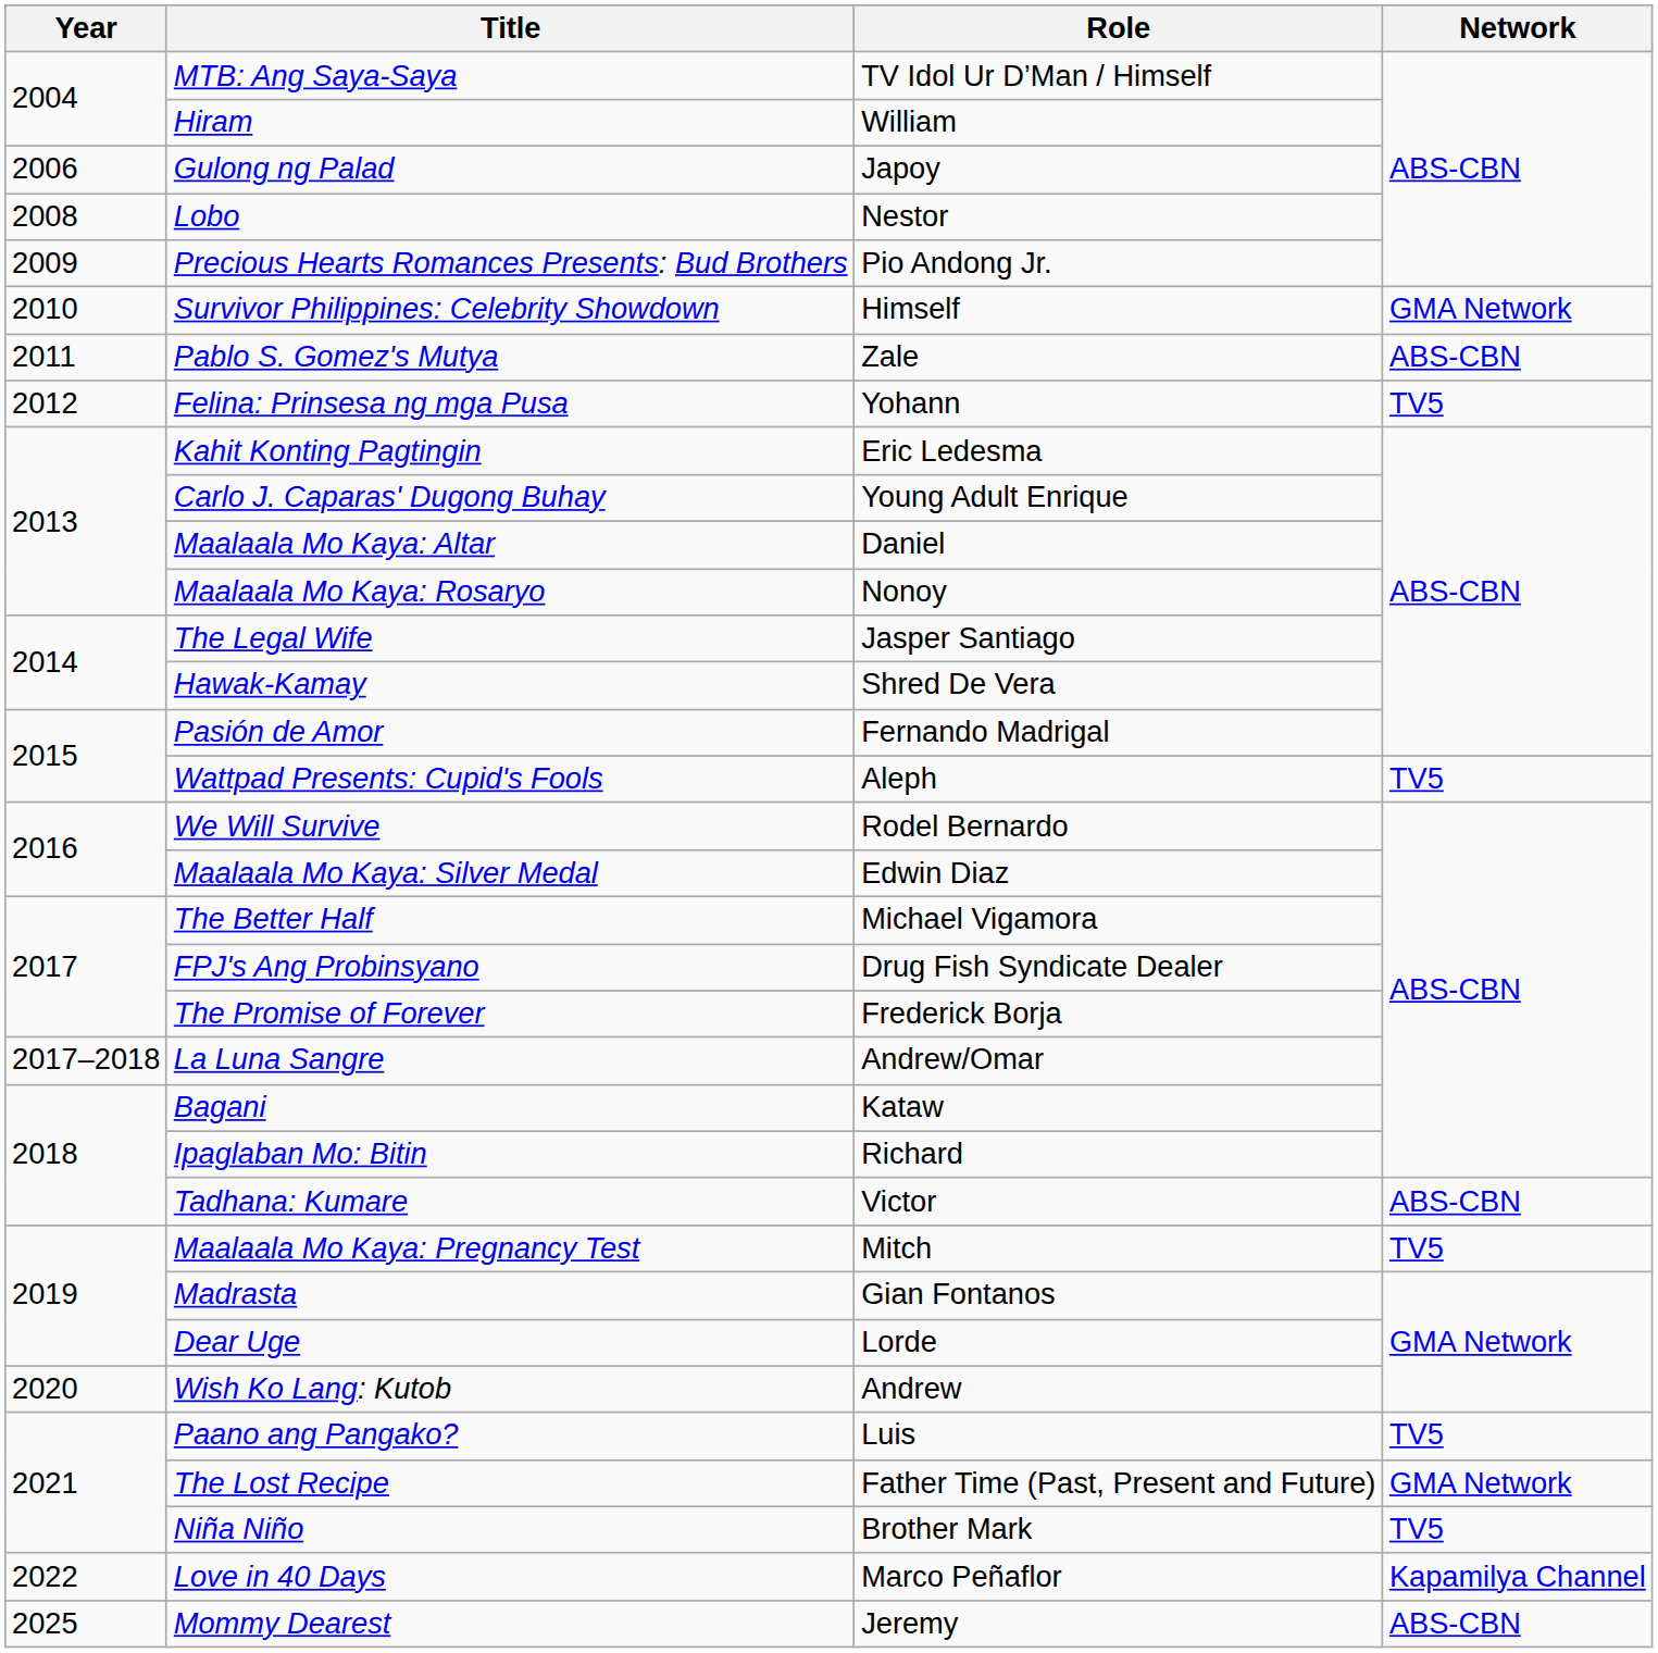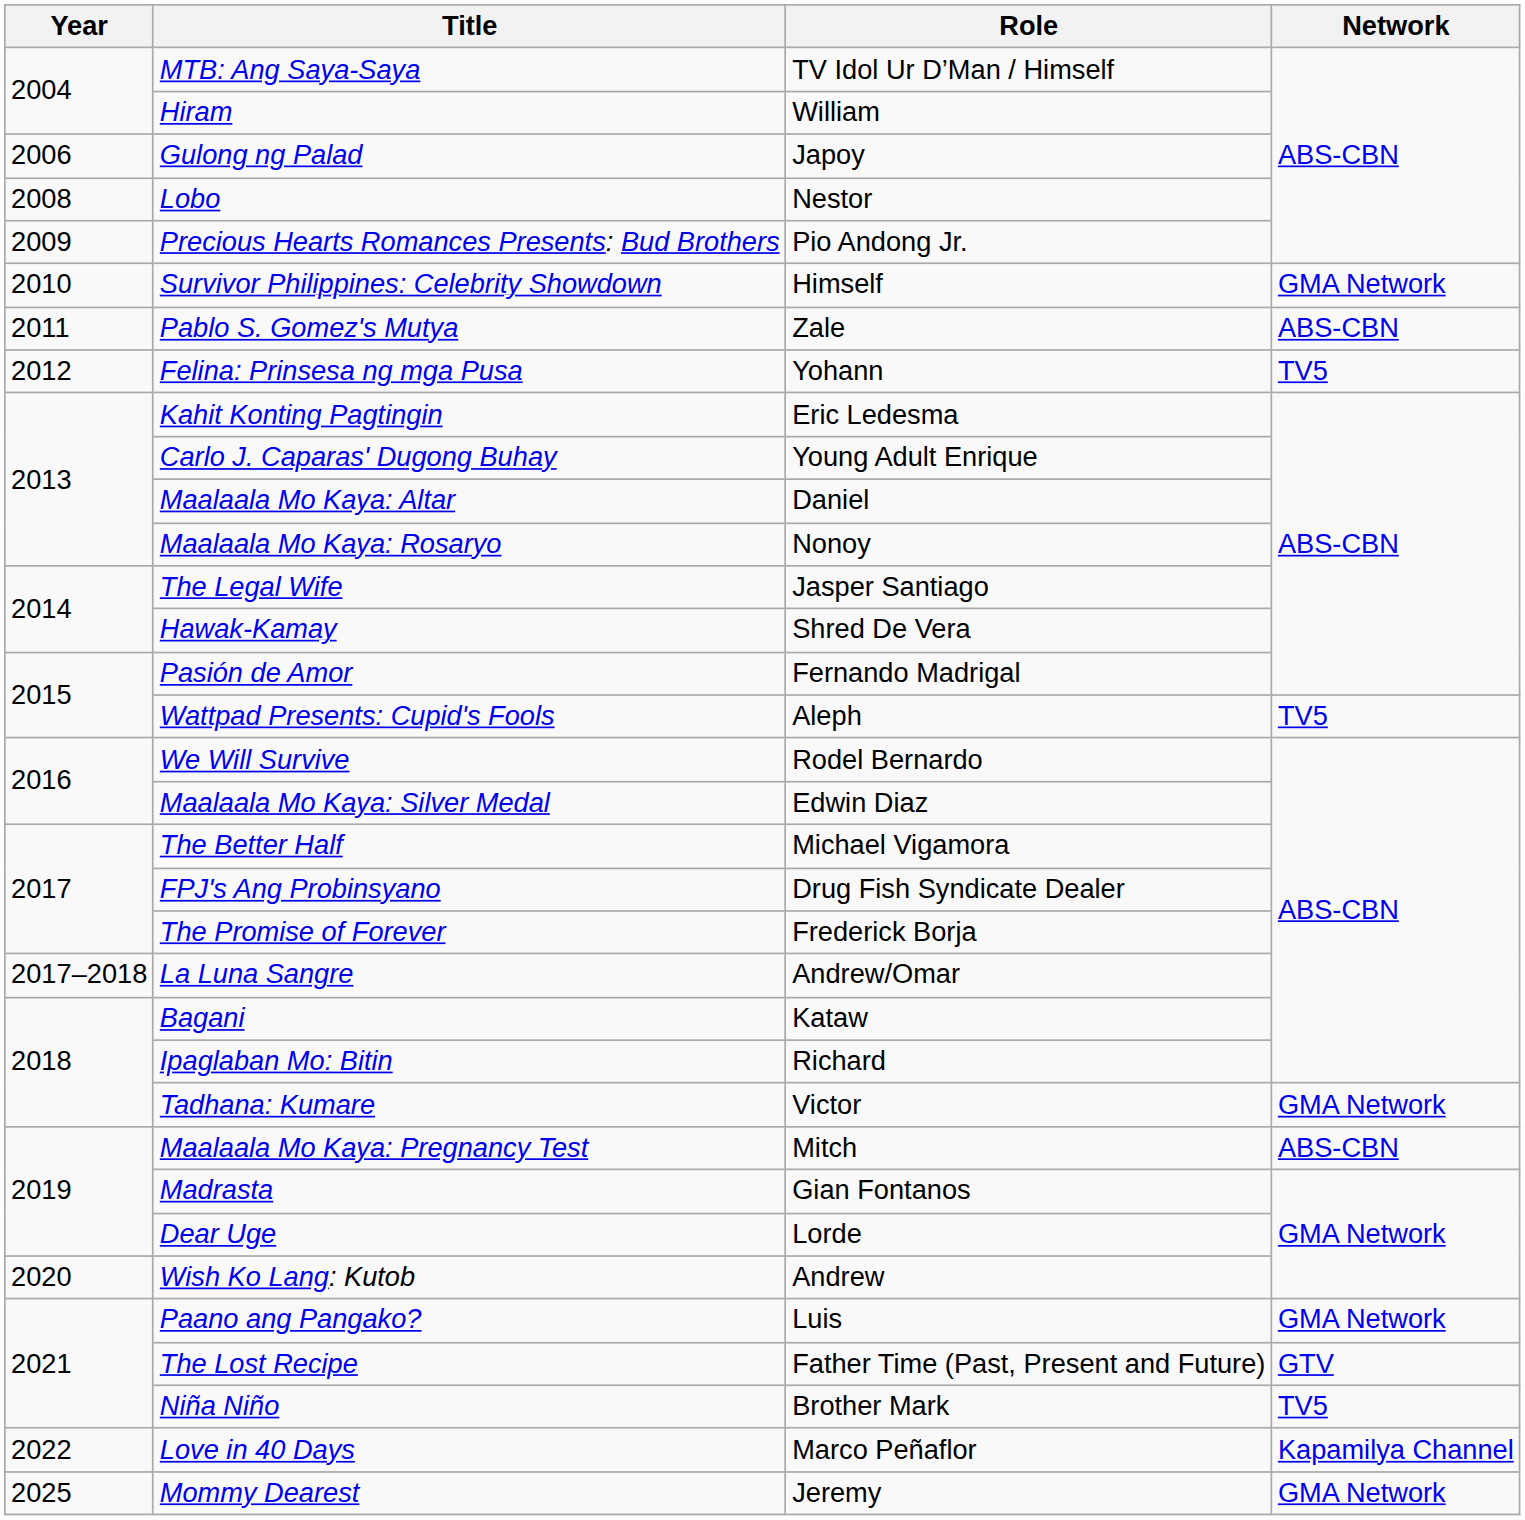Tadhana: Kumare | Network: ABS-CBN -> GMA Network
Maalaala Mo Kaya: Pregnancy Test | Network: TV5 -> ABS-CBN
Paano ang Pangako? | Network: TV5 -> GMA Network
The Lost Recipe | Network: GMA Network -> GTV
Mommy Dearest | Network: ABS-CBN -> GMA Network
